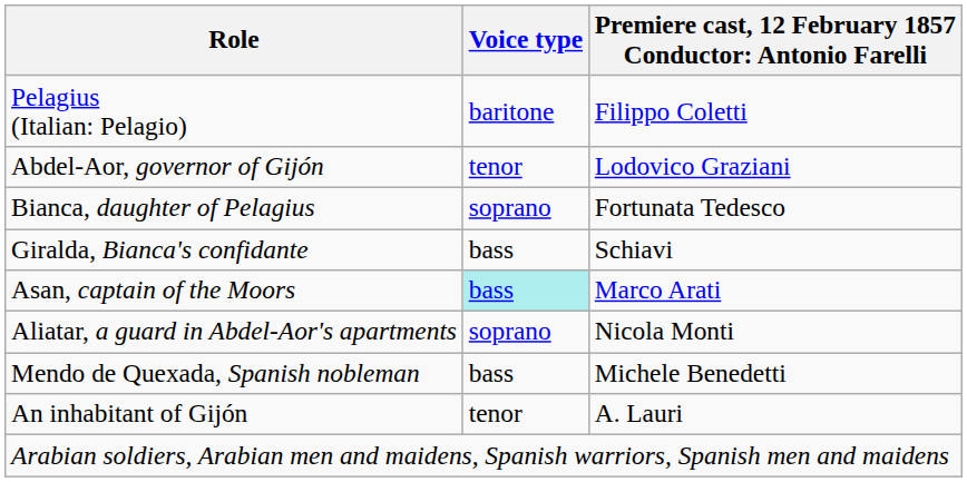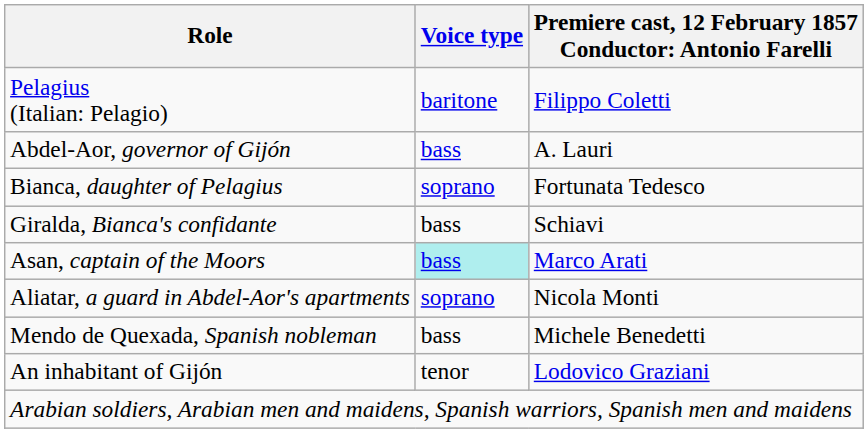Abdel-Aor, governor of Gijón | Voice type: tenor -> bass
Abdel-Aor, governor of Gijón | column 3: Lodovico Graziani -> A. Lauri
An inhabitant of Gijón | column 3: A. Lauri -> Lodovico Graziani
